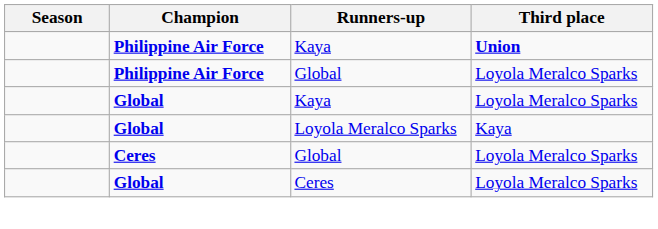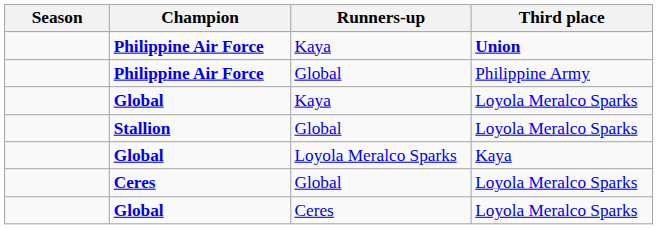Philippine Air Force / Global | Third place: Loyola Meralco Sparks -> Philippine Army
+ row: Stallion | Global | Loyola Meralco Sparks
